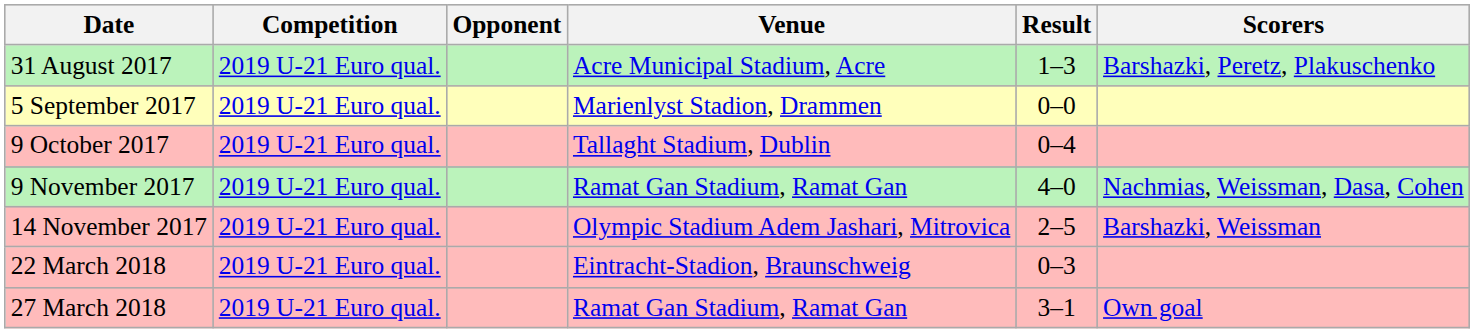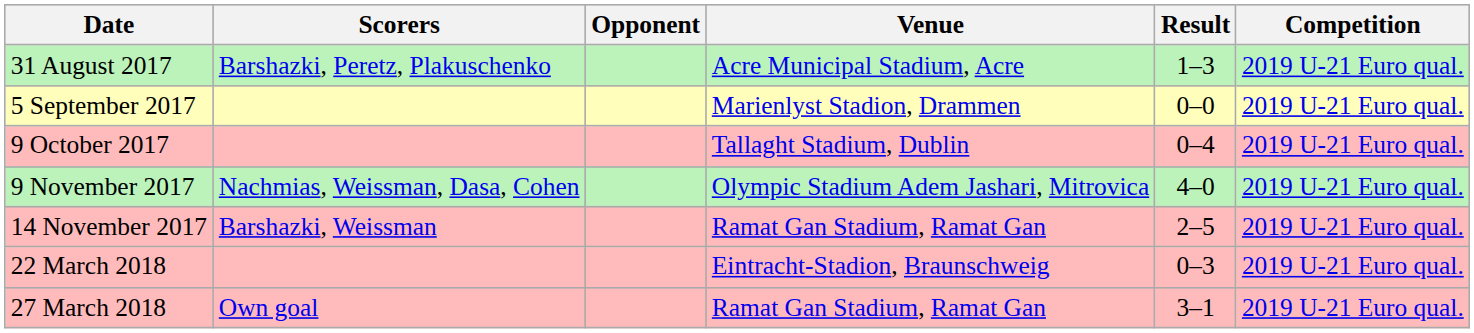columns swapped: Competition <-> Scorers
9 November 2017 | Venue: Ramat Gan Stadium, Ramat Gan -> Olympic Stadium Adem Jashari, Mitrovica
14 November 2017 | Venue: Olympic Stadium Adem Jashari, Mitrovica -> Ramat Gan Stadium, Ramat Gan
